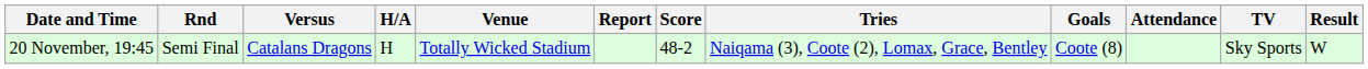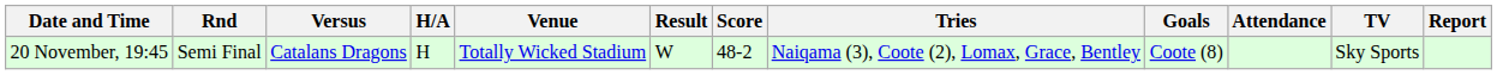columns swapped: Result <-> Report
